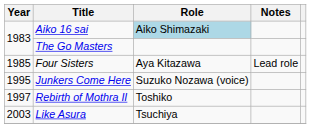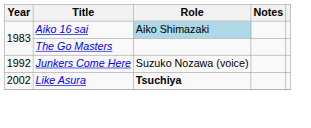- row: 1985 | Four Sisters | Aya Kitazawa | Lead role
Junkers Come Here | Year: 1995 -> 1992
- row: 1997 | Rebirth of Mothra II | Toshiko
Like Asura | Year: 2003 -> 2002
Like Asura | Role: normal -> bold
